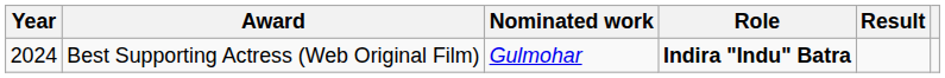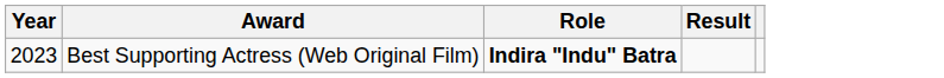- column: Nominated work | Gulmohar
Best Supporting Actress (Web Original Film) | Year: 2024 -> 2023
